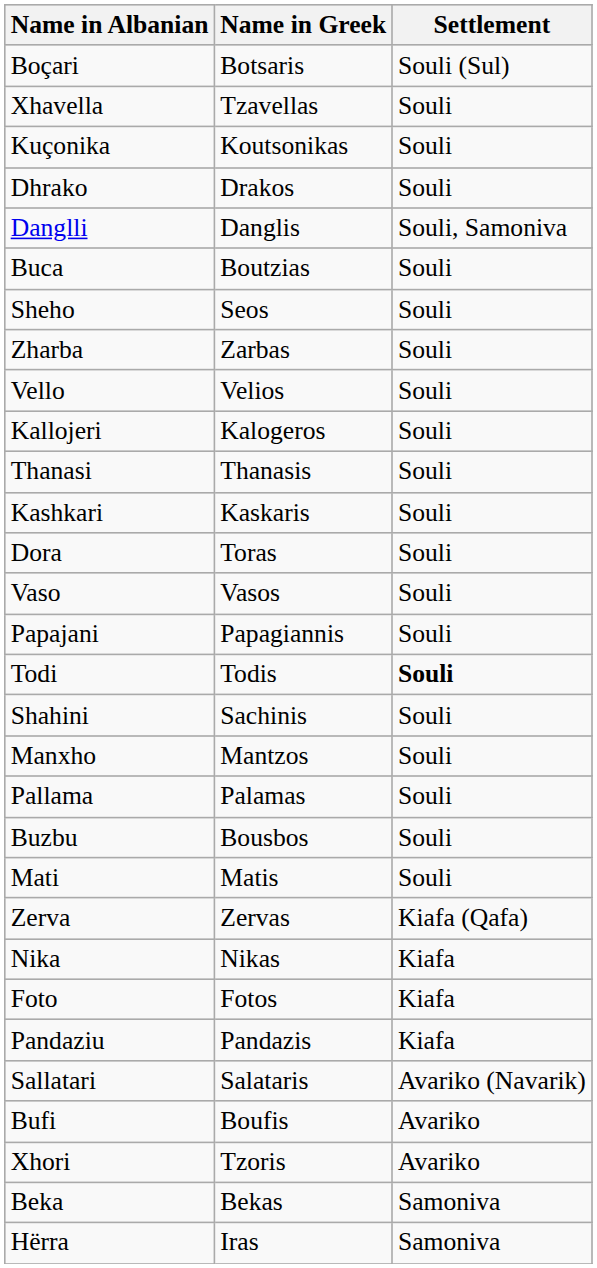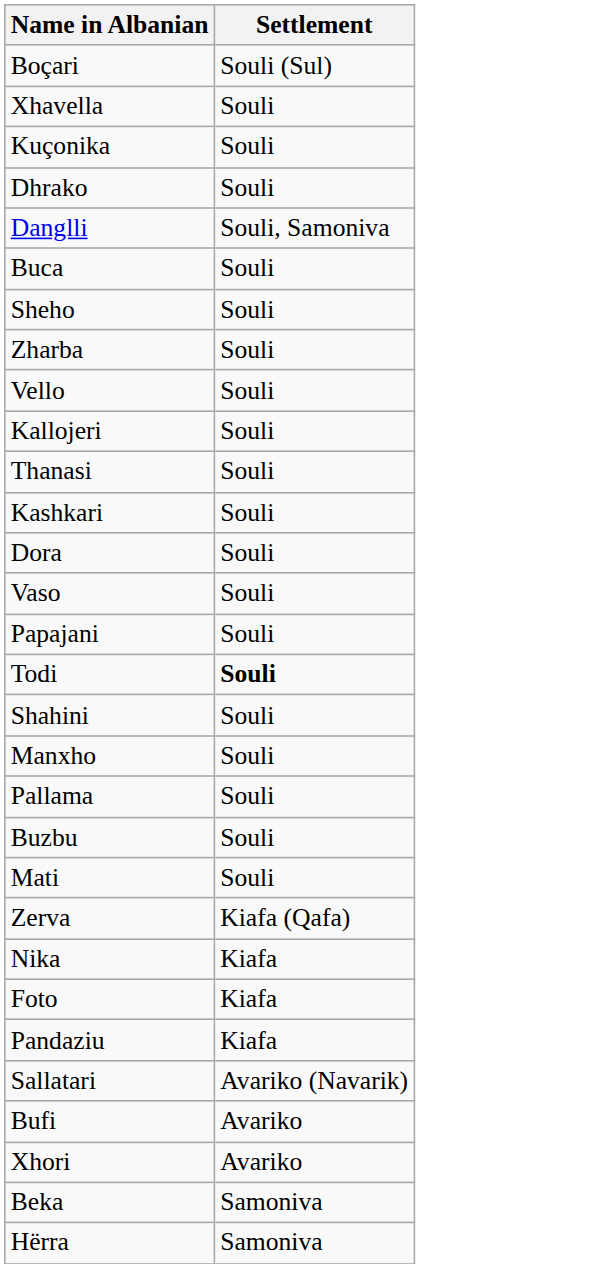- column: Name in Greek | Botsaris | Tzavellas | Koutsonikas | Drakos | Danglis | Boutzias | Seos | Zarbas | Velios | Kalogeros | Thanasis | Kaskaris | Toras | Vasos | Papagiannis | Todis | Sachinis | Mantzos | Palamas | Bousbos | Matis | Zervas | Nikas | Fotos | Pandazis | Salataris | Boufis | Tzoris | Bekas | Iras
